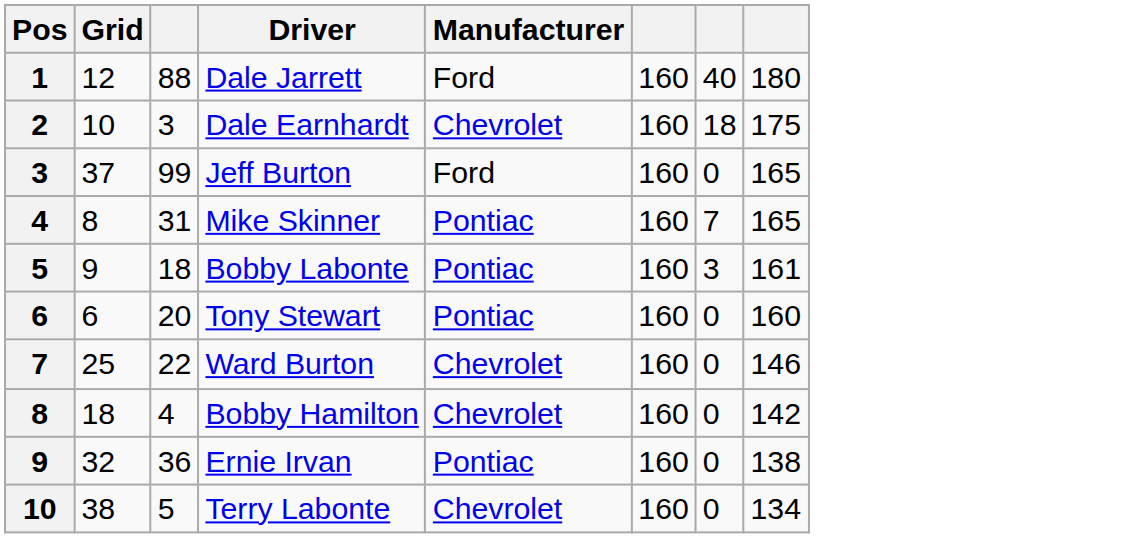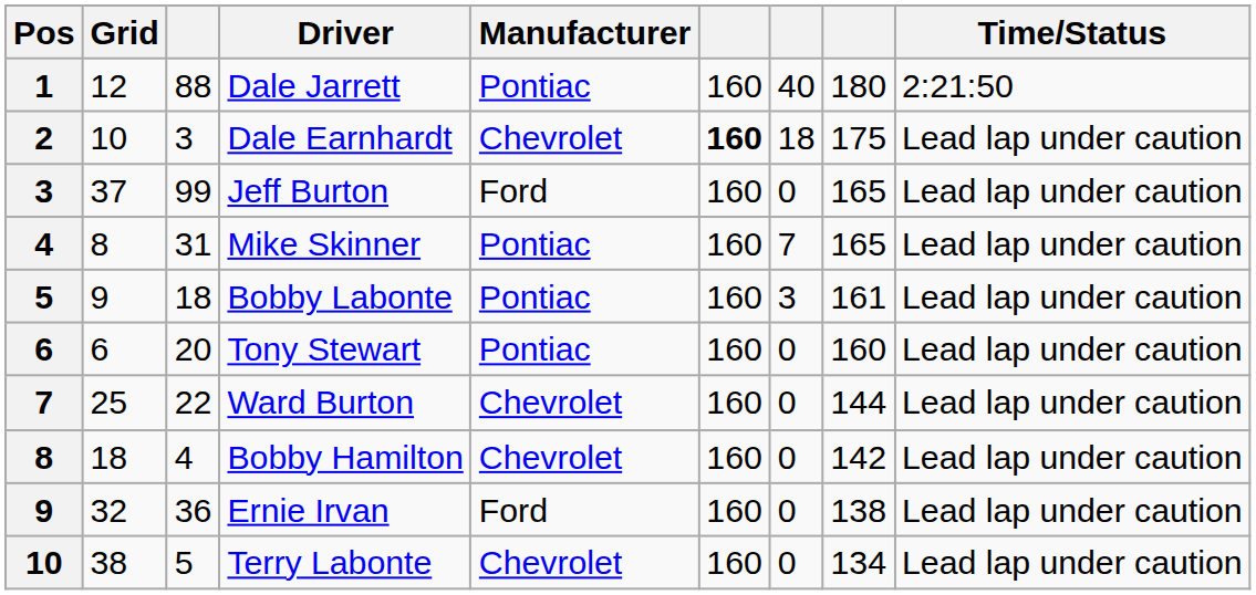+ column: Time/Status | 2:21:50 | Lead lap under caution | Lead lap under caution | Lead lap under caution | Lead lap under caution | Lead lap under caution | Lead lap under caution | Lead lap under caution | Lead lap under caution | Lead lap under caution
Dale Jarrett | Manufacturer: Ford -> Pontiac
Dale Earnhardt | column 6: normal -> bold
Ward Burton | column 8: 146 -> 144
Ernie Irvan | Manufacturer: Pontiac -> Ford
